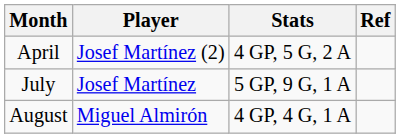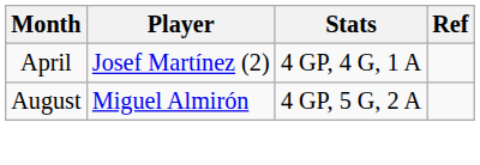April | Stats: 4 GP, 5 G, 2 A -> 4 GP, 4 G, 1 A
- row: July | Josef Martínez | 5 GP, 9 G, 1 A
August | Stats: 4 GP, 4 G, 1 A -> 4 GP, 5 G, 2 A
